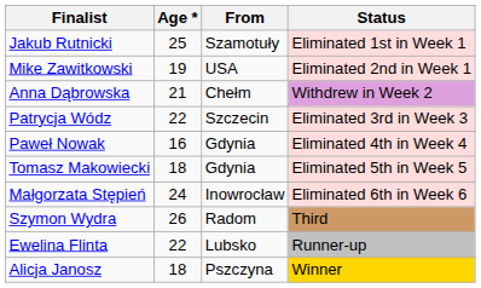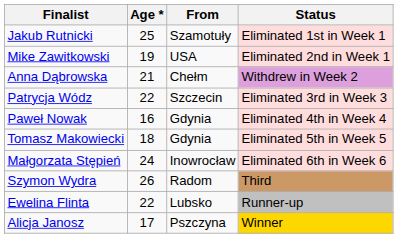Alicja Janosz | Age *: 18 -> 17
